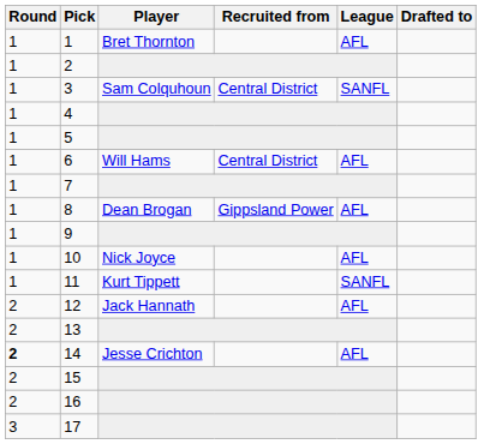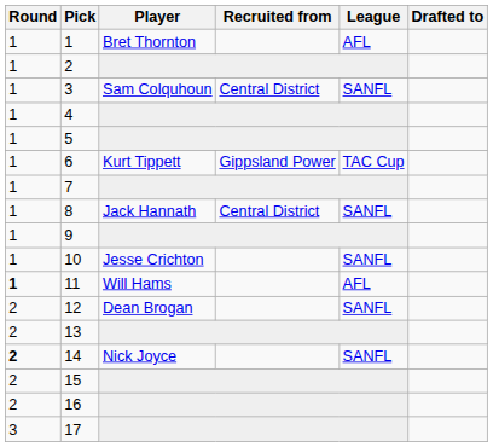6 | Player: Will Hams -> Kurt Tippett
6 | Recruited from: Central District -> Gippsland Power
6 | League: AFL -> TAC Cup
8 | Player: Dean Brogan -> Jack Hannath
8 | Recruited from: Gippsland Power -> Central District
8 | League: AFL -> SANFL
10 | Player: Nick Joyce -> Jesse Crichton
10 | League: AFL -> SANFL
11 | Round: normal -> bold
11 | Player: Kurt Tippett -> Will Hams
11 | League: SANFL -> AFL
12 | Player: Jack Hannath -> Dean Brogan
12 | League: AFL -> SANFL
14 | Player: Jesse Crichton -> Nick Joyce
14 | League: AFL -> SANFL
